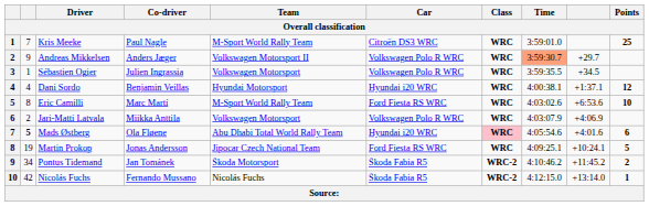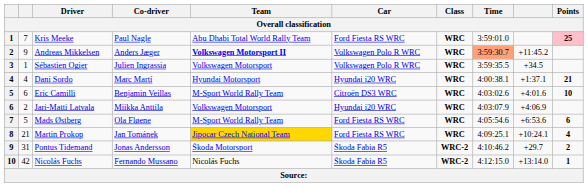Kris Meeke | Team: M-Sport World Rally Team -> Abu Dhabi Total World Rally Team
Kris Meeke | Car: Citroën DS3 WRC -> Ford Fiesta RS WRC
Kris Meeke | Points: no background -> pink background
Andreas Mikkelsen | Team: normal -> bold
Andreas Mikkelsen | column 9: +29.7 -> +11:45.2
Dani Sordo | Co-driver: Benjamin Veillas -> Marc Martí
Dani Sordo | Points: 12 -> 21
Eric Camilli | column 2: 8 -> 6
Eric Camilli | Co-driver: Marc Martí -> Benjamin Veillas
Eric Camilli | Car: Ford Fiesta RS WRC -> Citroën DS3 WRC
Eric Camilli | column 9: +6:53.6 -> +4:01.6
Jari-Matti Latvala | Car: Volkswagen Polo R WRC -> Hyundai i20 WRC
Mads Østberg | column 2: bold -> normal
Mads Østberg | Team: Abu Dhabi Total World Rally Team -> M-Sport World Rally Team
Mads Østberg | Car: Hyundai i20 WRC -> Ford Fiesta RS WRC
Mads Østberg | Class: pink background -> no background
Mads Østberg | column 9: +4:01.6 -> +6:53.6
Martin Prokop | column 2: 19 -> 21
Martin Prokop | Co-driver: Jonas Andersson -> Jan Tománek
Martin Prokop | Team: no background -> gold background
Martin Prokop | Points: 5 -> 4
Pontus Tidemand | column 2: 34 -> 31
Pontus Tidemand | Co-driver: Jan Tománek -> Jonas Andersson
Pontus Tidemand | column 9: +11:45.2 -> +29.7
